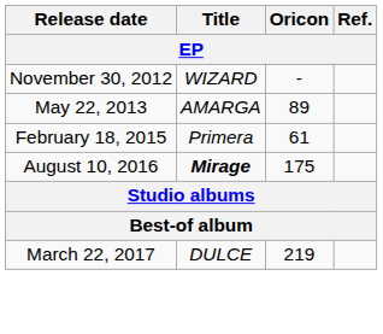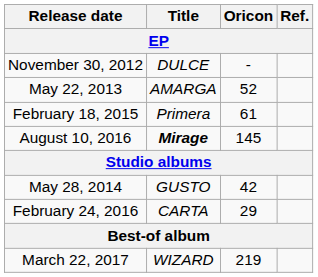November 30, 2012 | Title: WIZARD -> DULCE
May 22, 2013 | Oricon: 89 -> 52
August 10, 2016 | Oricon: 175 -> 145
+ row: May 28, 2014 | GUSTO | 42
+ row: February 24, 2016 | CARTA | 29
March 22, 2017 | Title: DULCE -> WIZARD
